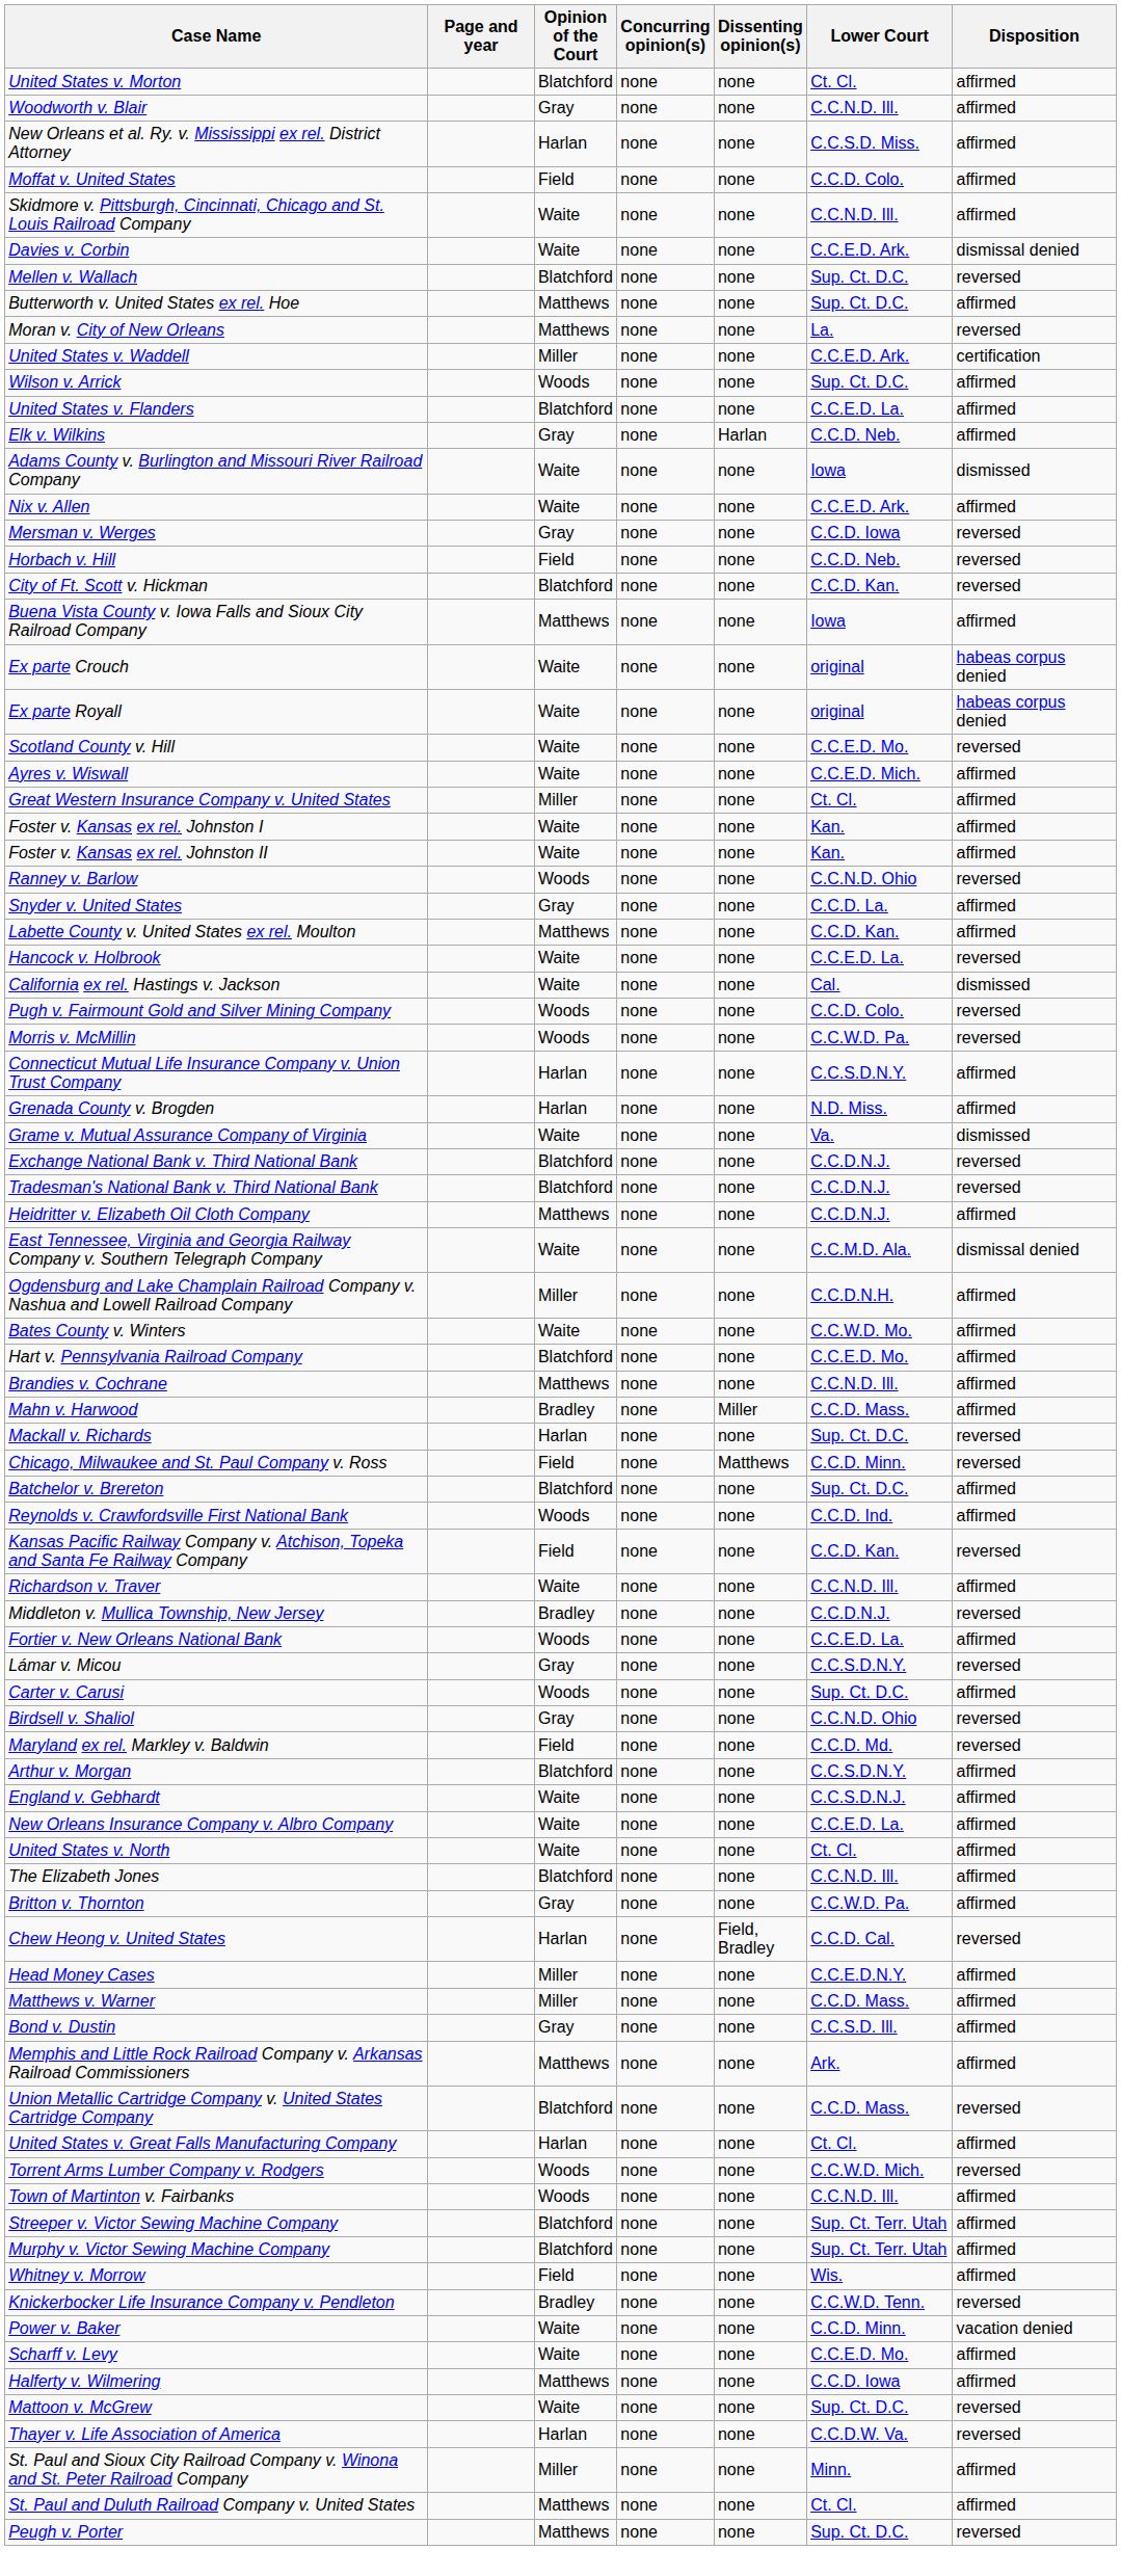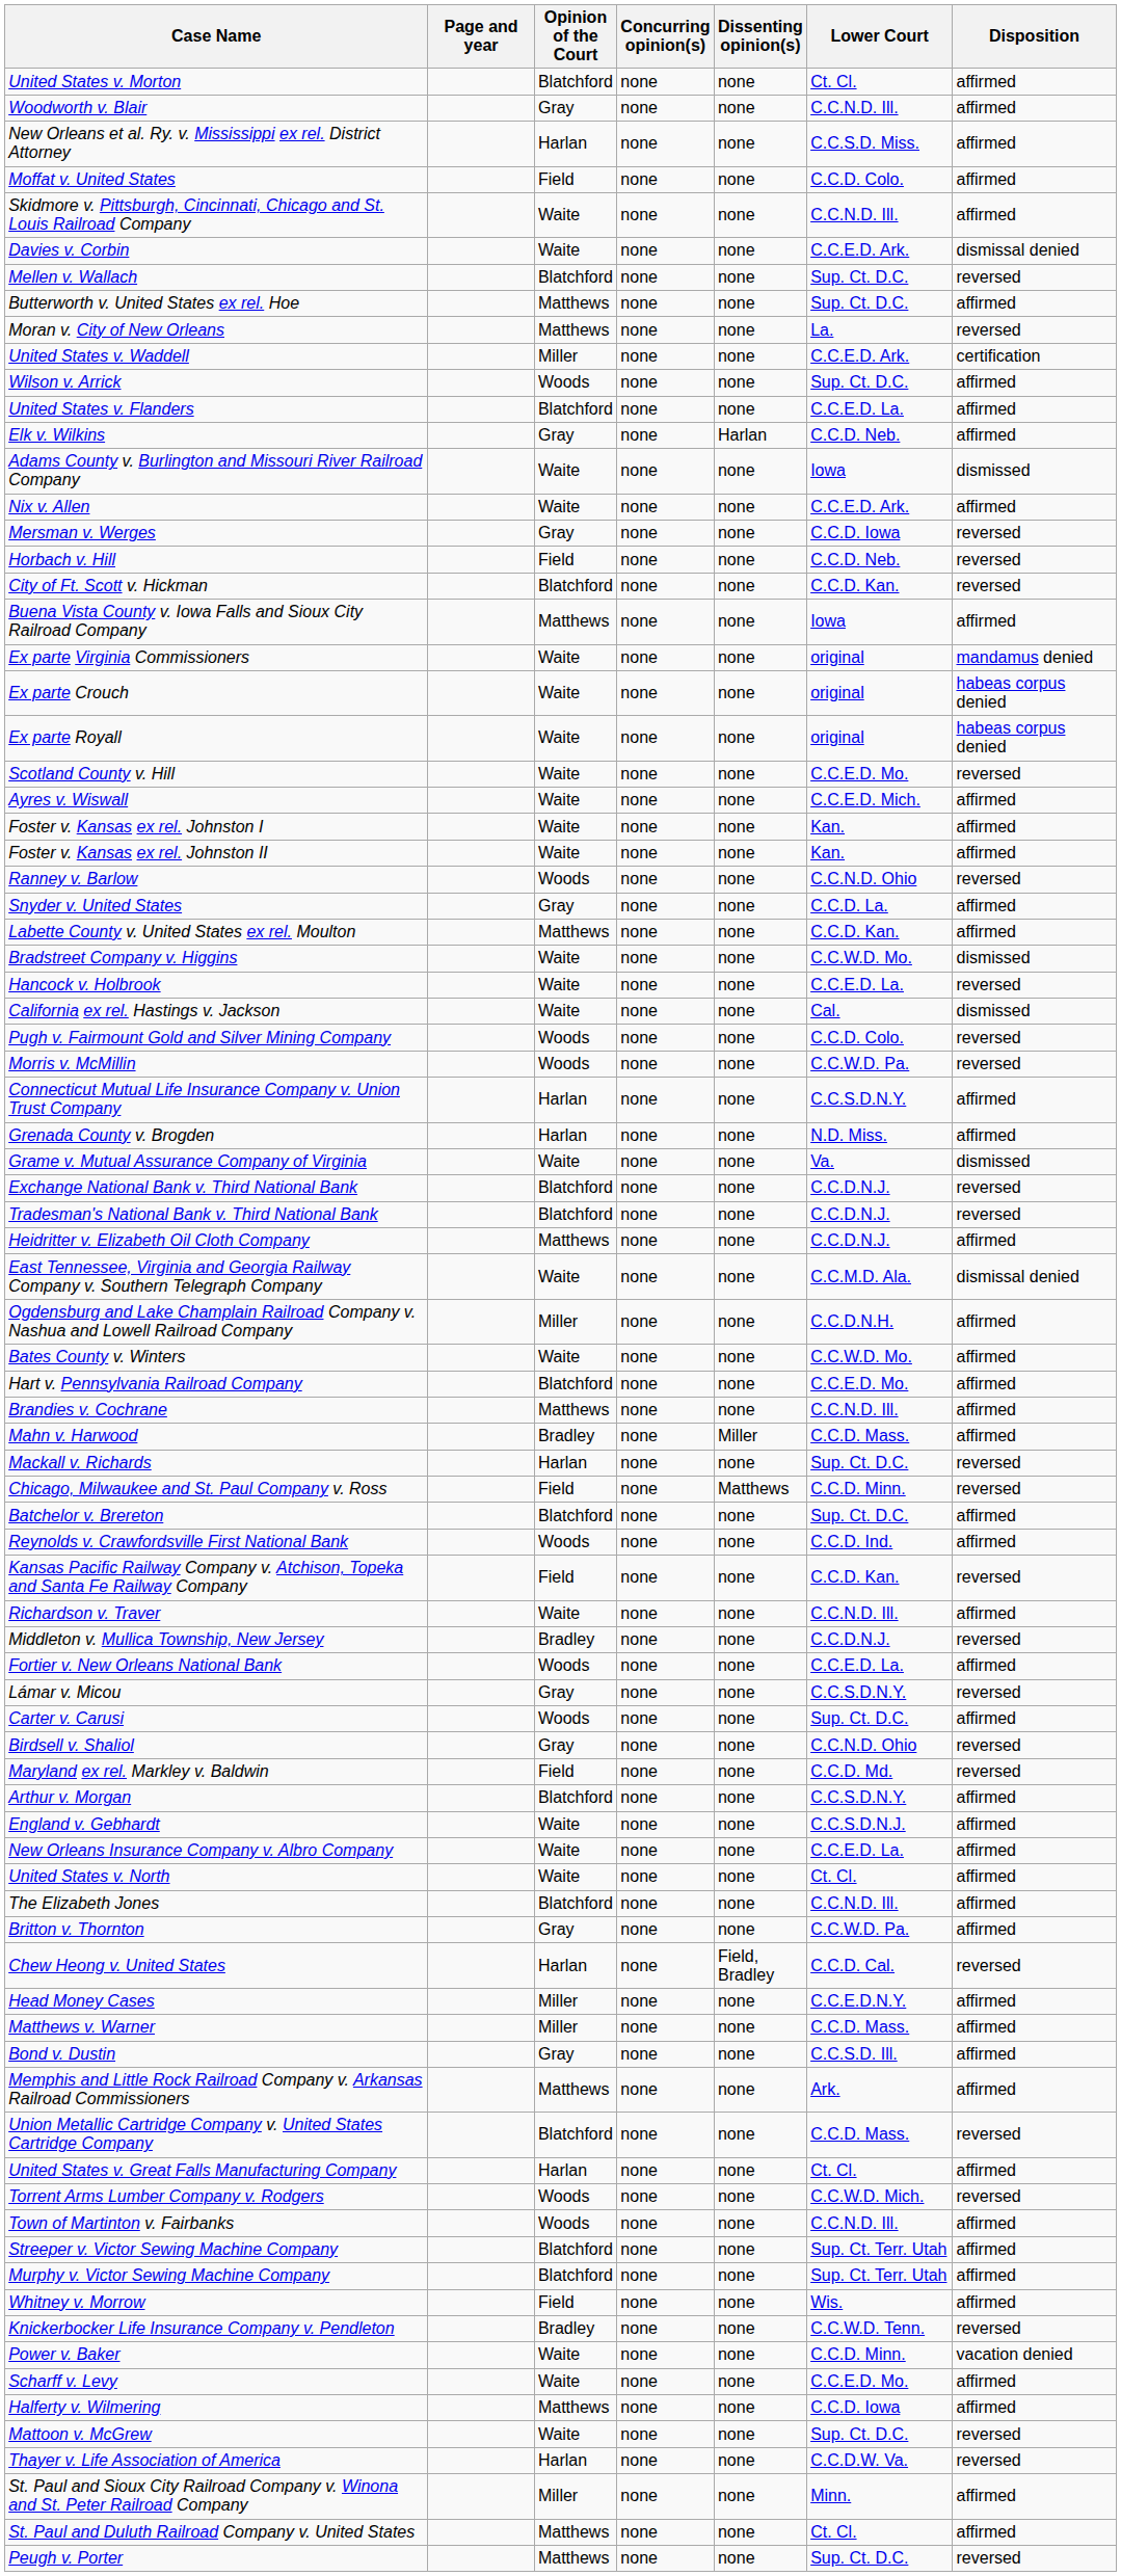+ row: Ex parte Virginia Commissioners | Waite | none | none | original | mandamus denied
- row: Great Western Insurance Company v. United States | Miller | none | none | Ct. Cl. | affirmed
+ row: Bradstreet Company v. Higgins | Waite | none | none | C.C.W.D. Mo. | dismissed
